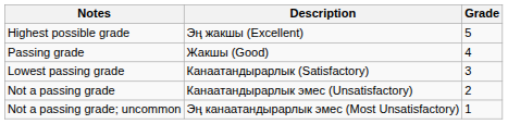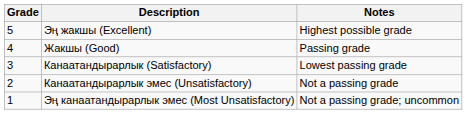columns swapped: Grade <-> Notes
